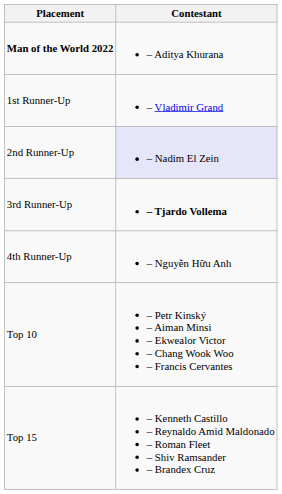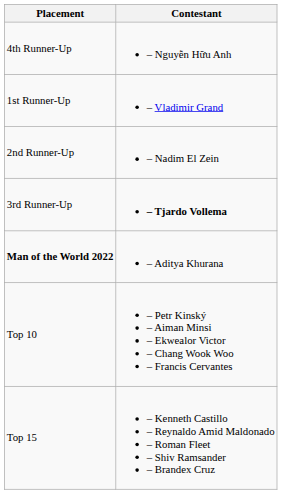rows swapped: Man of the World 2022 <-> 4th Runner-Up
2nd Runner-Up | Contestant: lavender background -> no background
